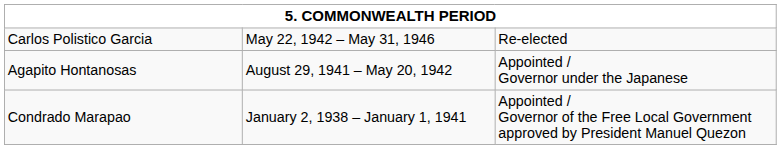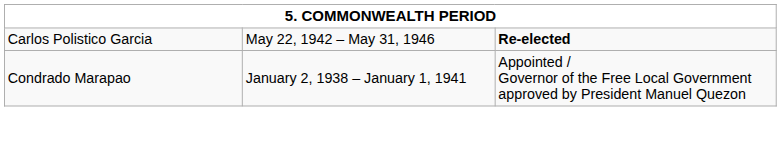Carlos Polistico Garcia | column 3: normal -> bold
- row: Agapito Hontanosas | August 29, 1941 – May 20, 1942 | Appointed / Governor under the Japanese
